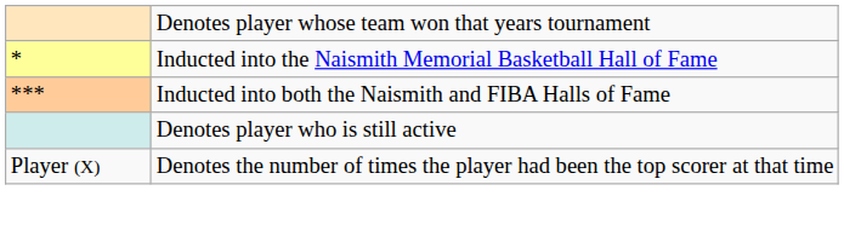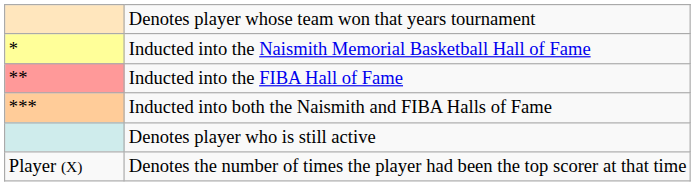+ row: ** | Inducted into the FIBA Hall of Fame
